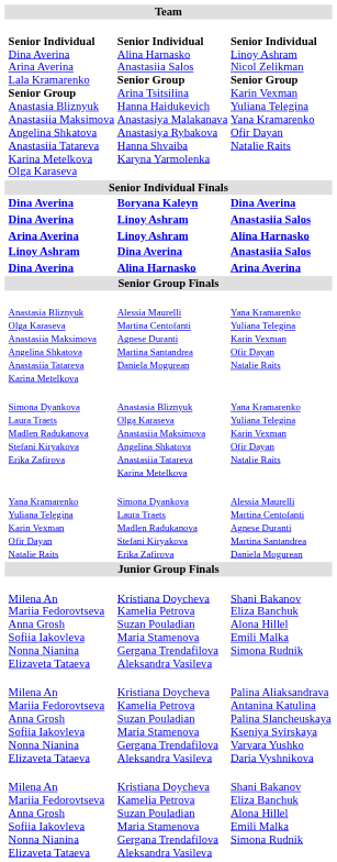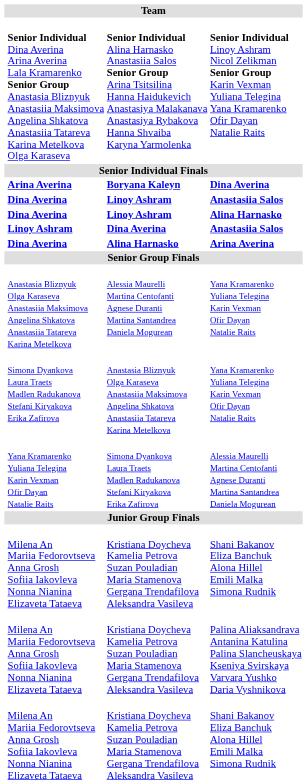Boryana Kaleyn | column 2: Dina Averina -> Arina Averina
Linoy Ashram / Alina Harnasko | column 2: Arina Averina -> Dina Averina
